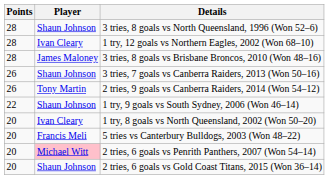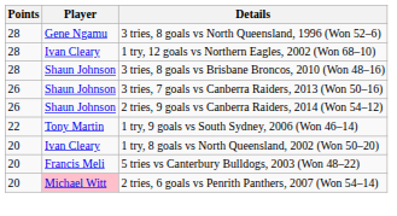3 tries, 8 goals vs North Queensland, 1996 (Won 52–6) | Player: Shaun Johnson -> Gene Ngamu
3 tries, 8 goals vs Brisbane Broncos, 2010 (Won 48–16) | Player: James Maloney -> Shaun Johnson
2 tries, 9 goals vs Canberra Raiders, 2014 (Won 54–12) | Player: Tony Martin -> Shaun Johnson
1 try, 9 goals vs South Sydney, 2006 (Won 46–14) | Player: Shaun Johnson -> Tony Martin
- row: 20 | Shaun Johnson | 2 tries, 6 goals vs Gold Coast Titans, 2015 (Won 36–14)
